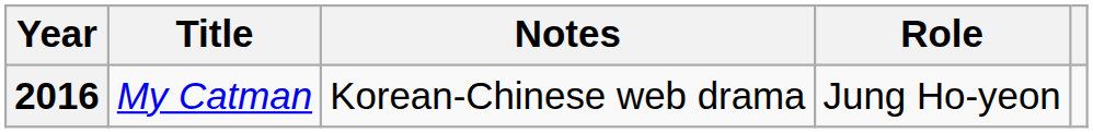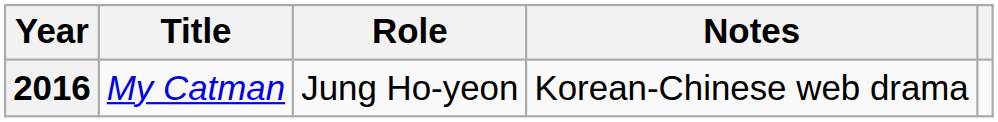columns swapped: Role <-> Notes
